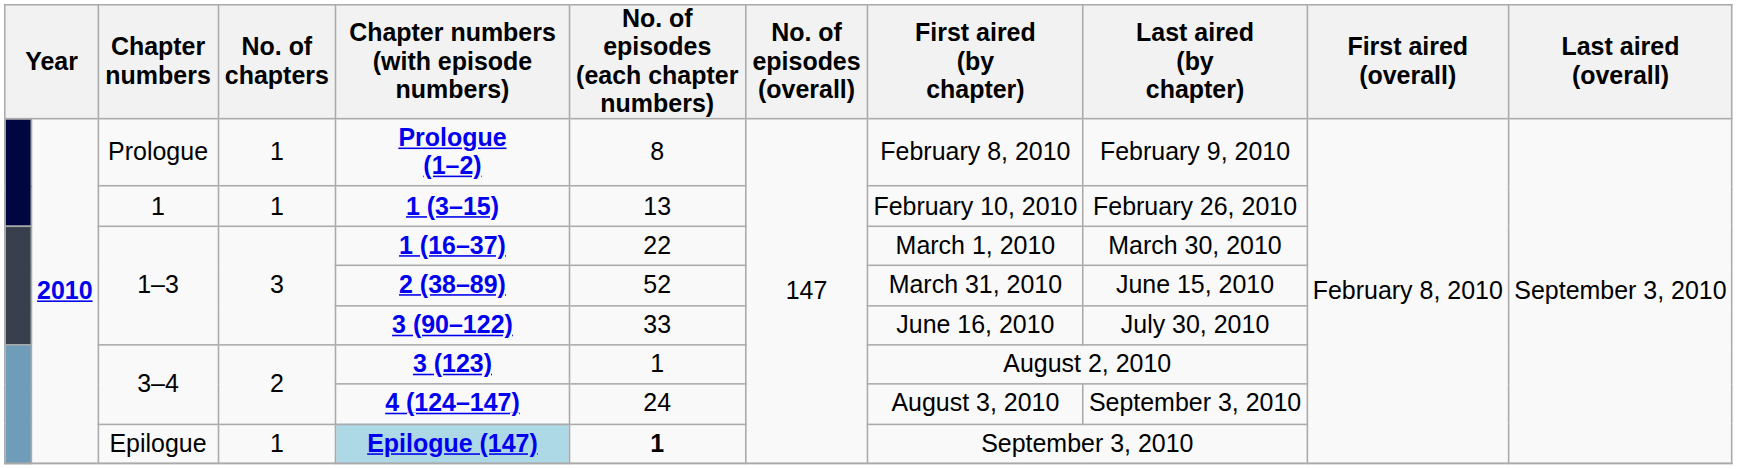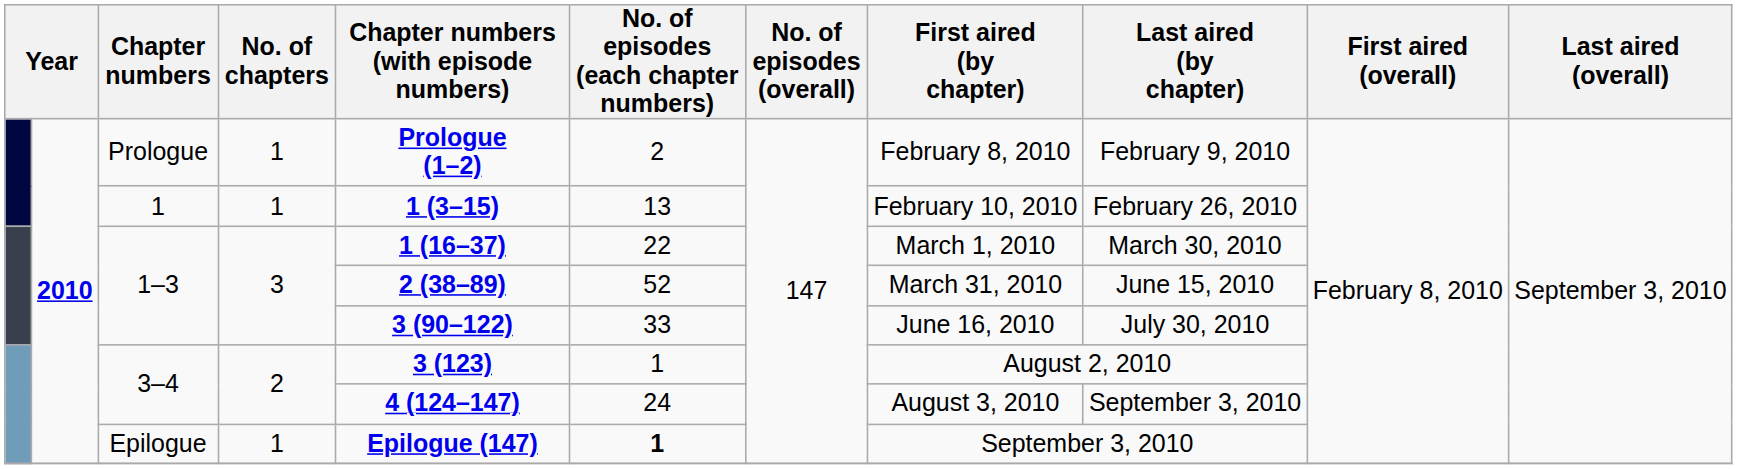Prologue | No. of episodes (each chapter numbers): 8 -> 2
Epilogue | Chapter numbers (with episode numbers): lightblue background -> no background
